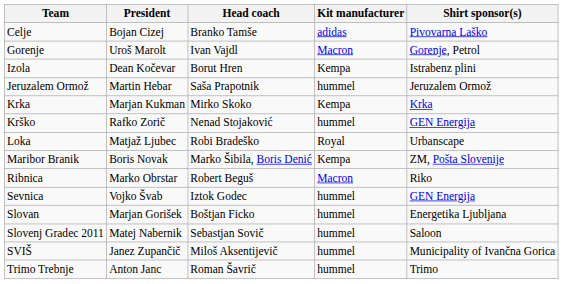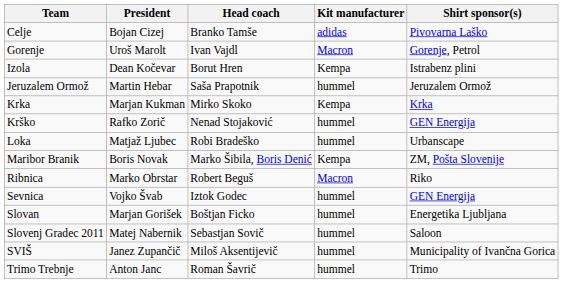Loka | Kit manufacturer: Royal -> hummel
